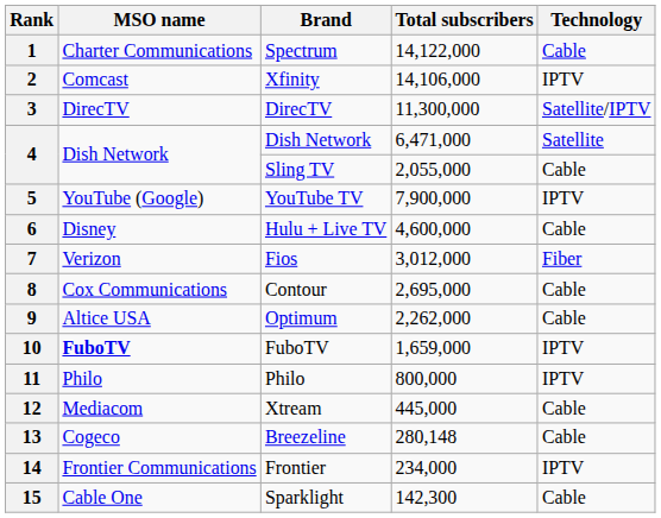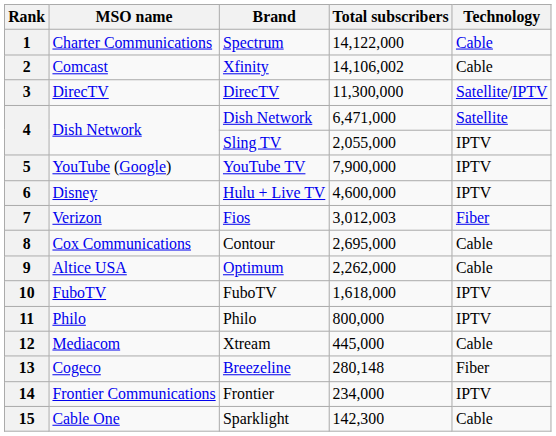2 | Total subscribers: 14,106,000 -> 14,106,002
2 | Technology: IPTV -> Cable
4 / Sling TV | Technology: Cable -> IPTV
6 | Technology: Cable -> IPTV
7 | Total subscribers: 3,012,000 -> 3,012,003
10 | MSO name: bold -> normal
10 | Total subscribers: 1,659,000 -> 1,618,000
13 | Technology: Cable -> Fiber
